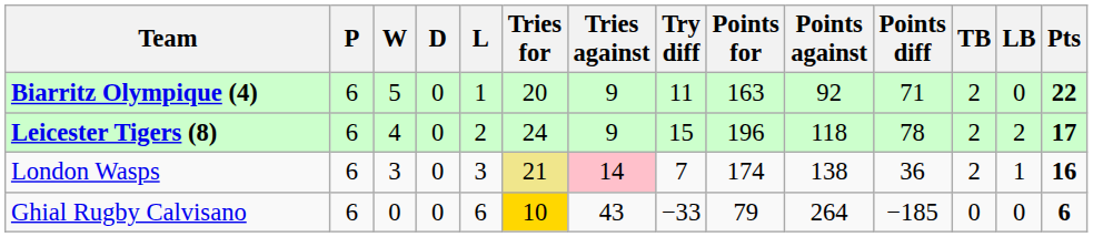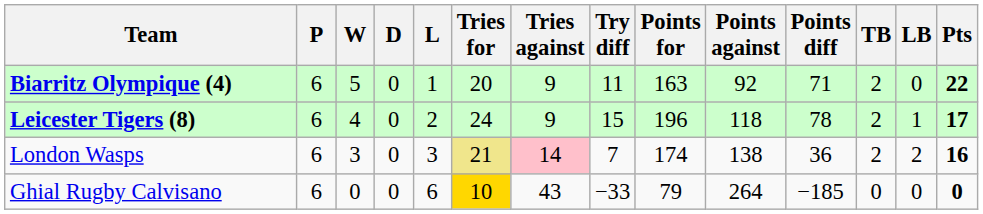Leicester Tigers (8) | LB: 2 -> 1
London Wasps | LB: 1 -> 2
Ghial Rugby Calvisano | Pts: 6 -> 0
